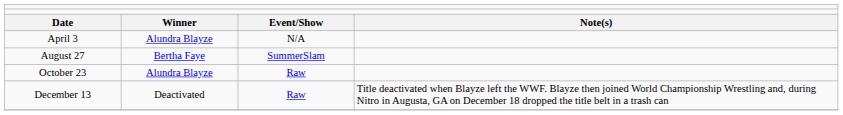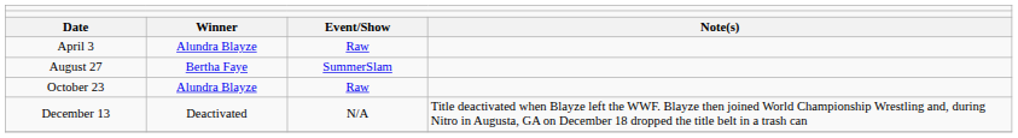April 3 | column 3: N/A -> Raw
December 13 | column 3: Raw -> N/A
